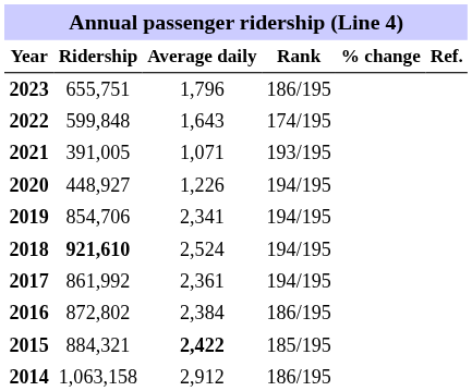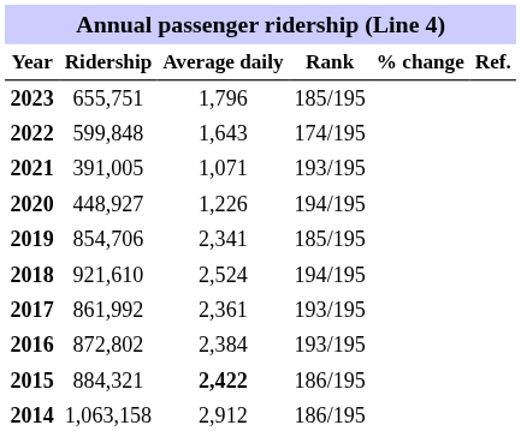2023 | Rank: 186/195 -> 185/195
2019 | Rank: 194/195 -> 185/195
2018 | Ridership: bold -> normal
2017 | Rank: 194/195 -> 193/195
2016 | Rank: 186/195 -> 193/195
2015 | Rank: 185/195 -> 186/195
